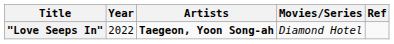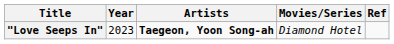"Love Seeps In" | Year: 2022 -> 2023
